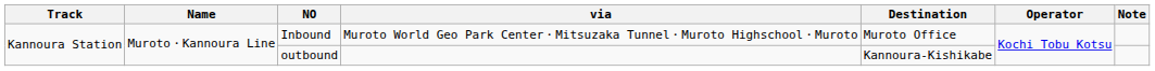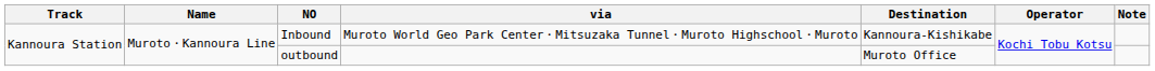Inbound | Destination: Muroto Office -> Kannoura-Kishikabe
outbound | Destination: Kannoura-Kishikabe -> Muroto Office
